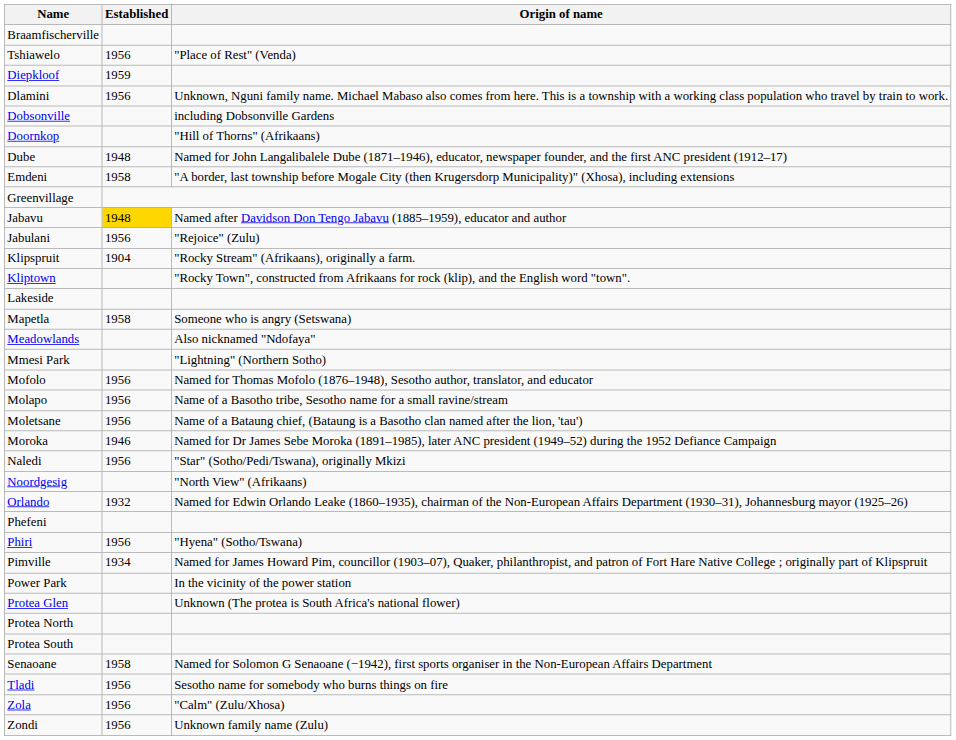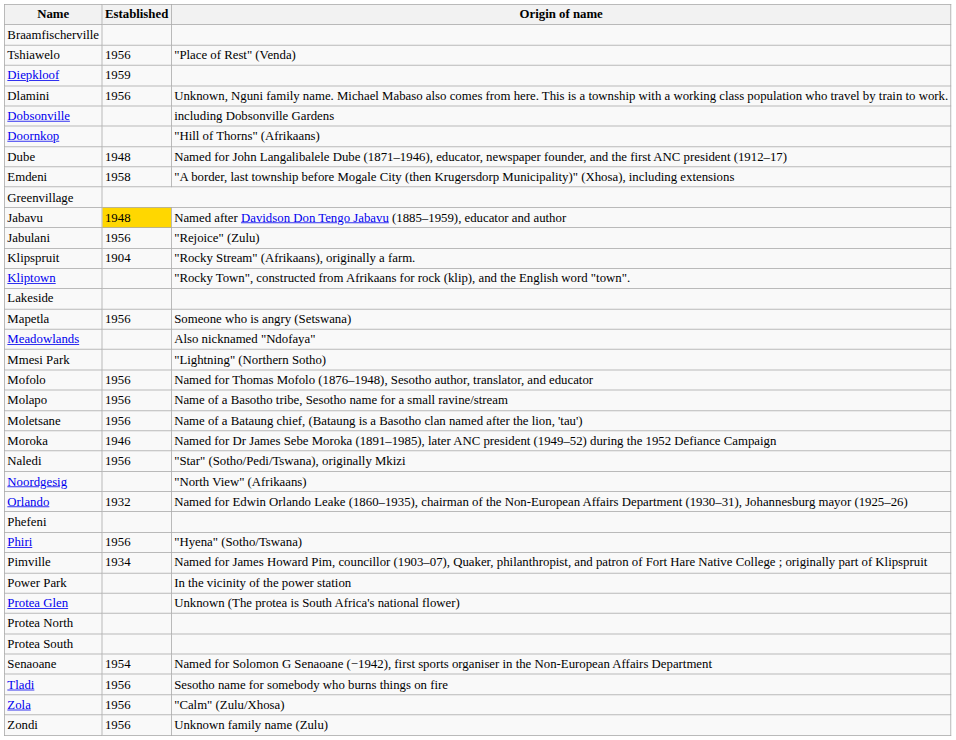Mapetla | Established: 1958 -> 1956
Senaoane | Established: 1958 -> 1954
